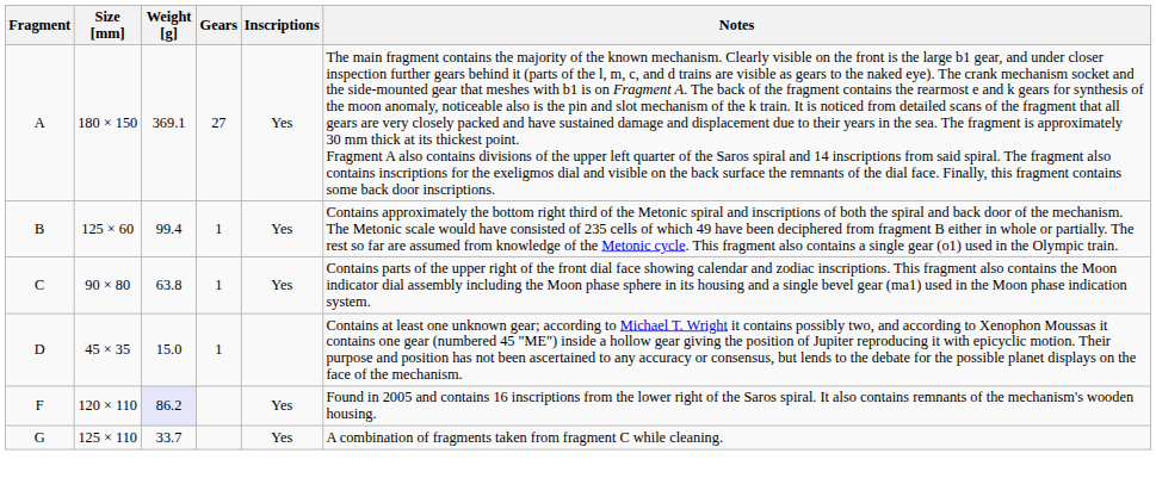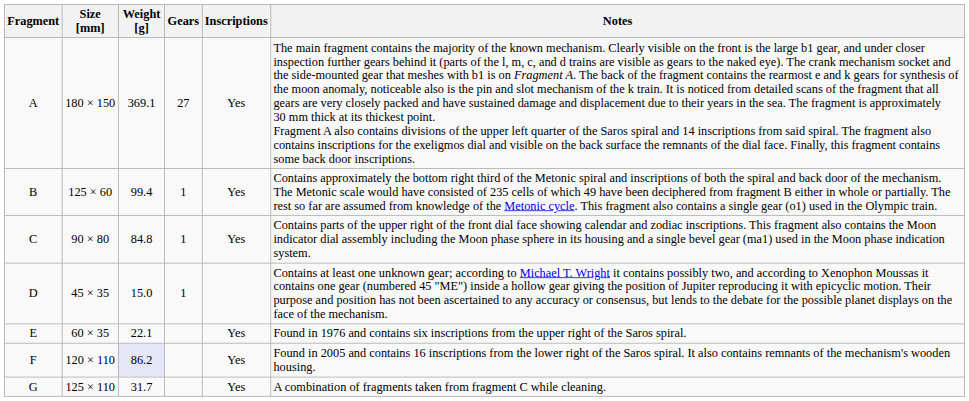C | Weight [g]: 63.8 -> 84.8
+ row: E | 60 × 35 | 22.1 | Yes | Found in 1976 and contains six inscriptions from the upper right of the Saros spiral.
G | Weight [g]: 33.7 -> 31.7
